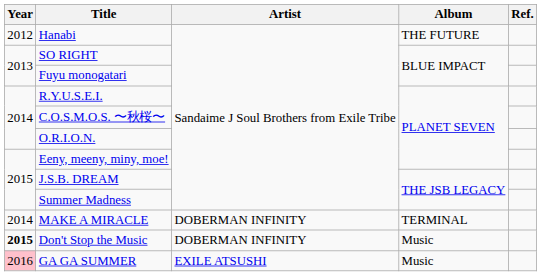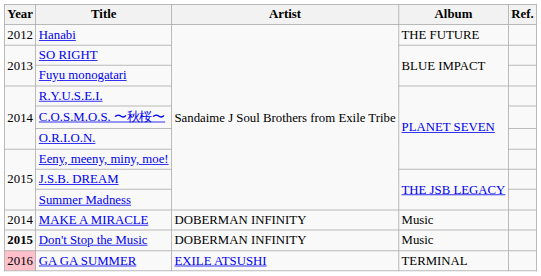MAKE A MIRACLE | Album: TERMINAL -> Music
GA GA SUMMER | Album: Music -> TERMINAL
